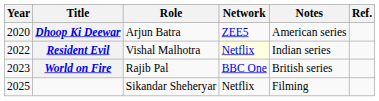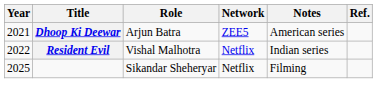Dhoop Ki Deewar | Year: 2020 -> 2021
Resident Evil | Network: lightyellow background -> no background
- row: 2023 | World on Fire | Rajib Pal | BBC One | British series
